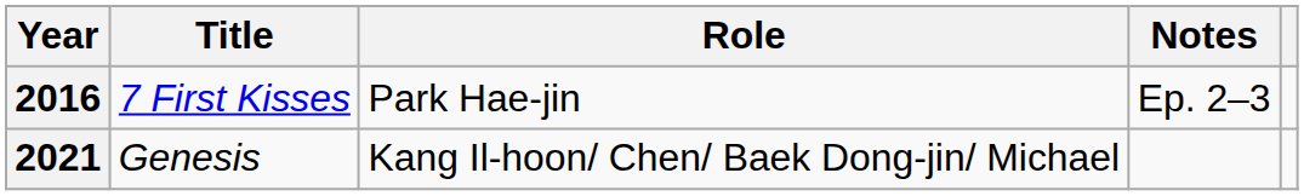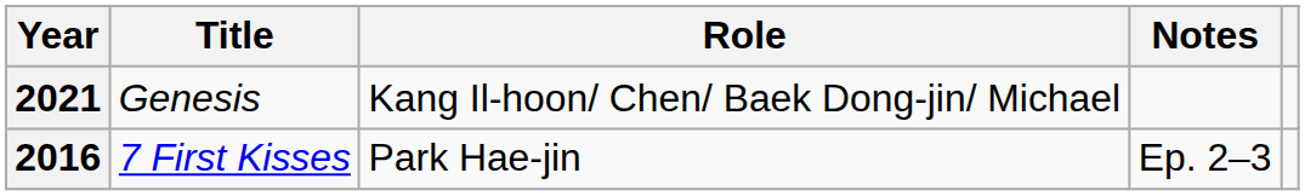rows swapped: 2016 <-> 2021
